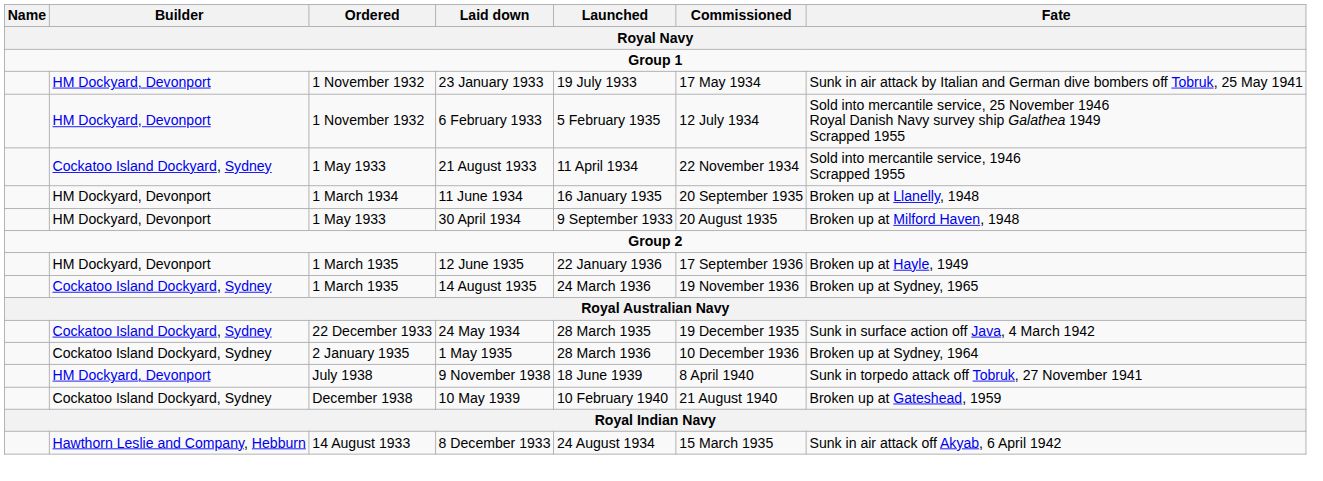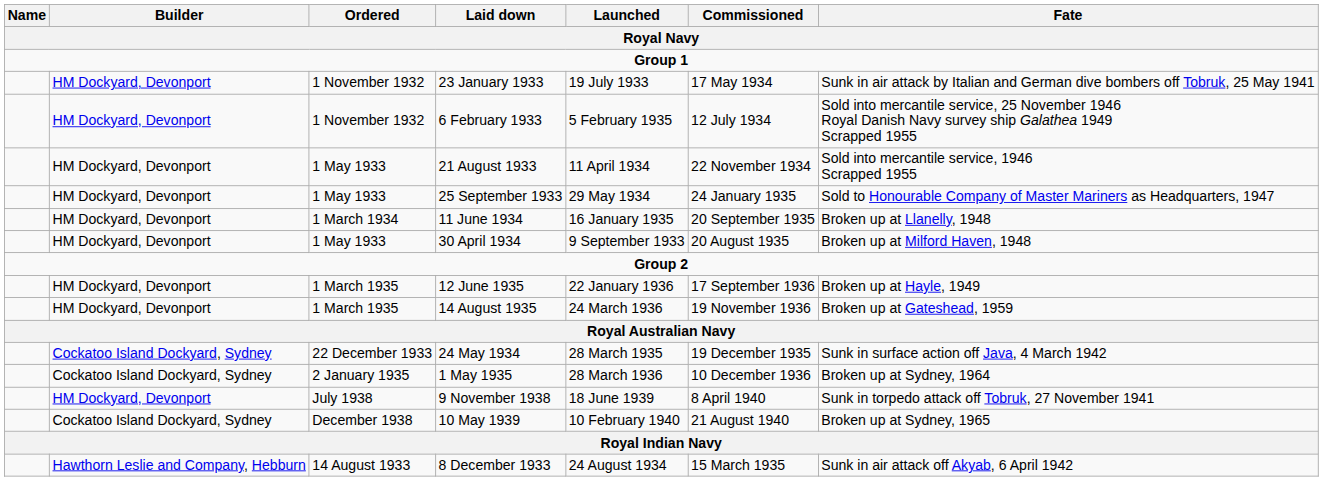21 August 1933 | Builder: Cockatoo Island Dockyard, Sydney -> HM Dockyard, Devonport
+ row: HM Dockyard, Devonport | 1 May 1933 | 25 September 1933 | 29 May 1934 | 24 January 1935 | Sold to Honourable Company of Master Mariners as Headquarters, 1947
14 August 1935 | Builder: Cockatoo Island Dockyard, Sydney -> HM Dockyard, Devonport
14 August 1935 | Fate: Broken up at Sydney, 1965 -> Broken up at Gateshead, 1959
10 May 1939 | Fate: Broken up at Gateshead, 1959 -> Broken up at Sydney, 1965
